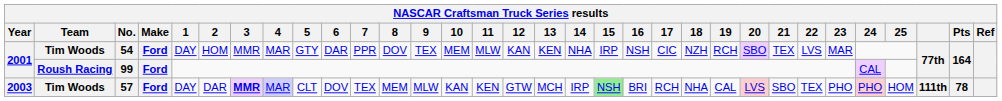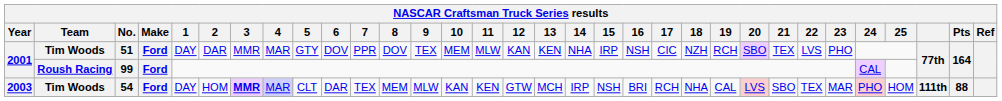2001 / Tim Woods | No.: 54 -> 51
2001 / Tim Woods | 2: HOM -> DAR
2001 / Tim Woods | 6: DAR -> DOV
2001 / Tim Woods | 23: MAR -> PHO
2003 | No.: 57 -> 54
2003 | 2: DAR -> HOM
2003 | 6: DOV -> DAR
2003 | 15: lightgreen background -> no background
2003 | 23: PHO -> MAR
2003 | Pts: 78 -> 88
